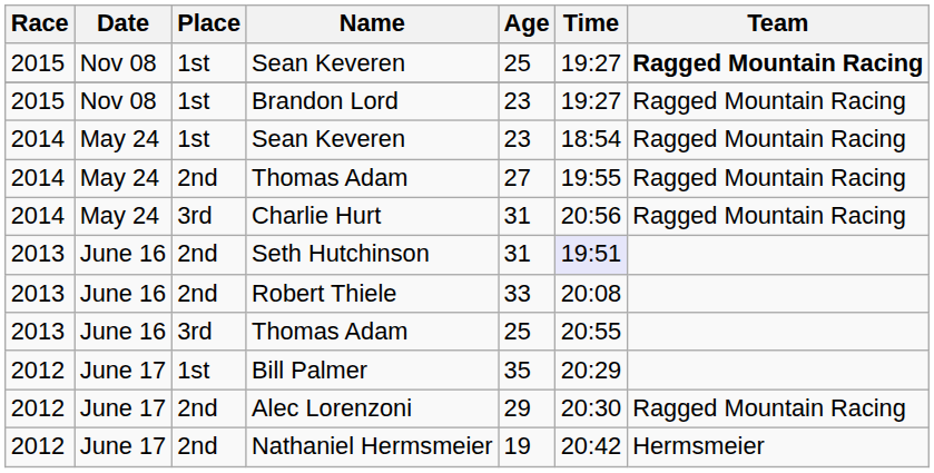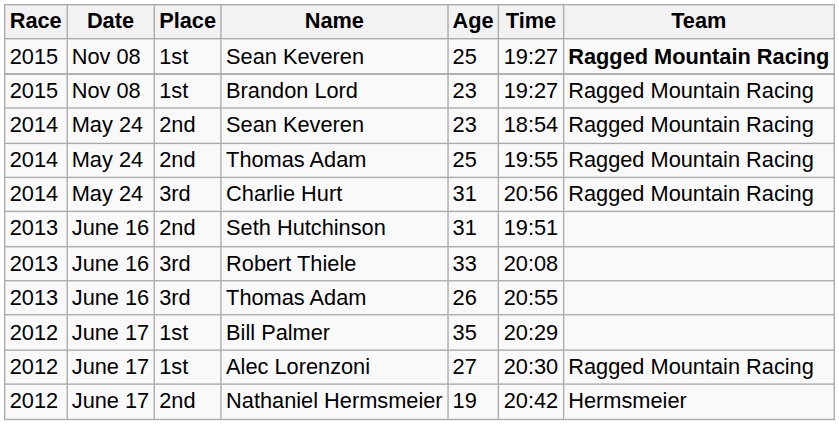2014 / Sean Keveren | Place: 1st -> 2nd
2014 / Thomas Adam | Age: 27 -> 25
Seth Hutchinson | Time: lavender background -> no background
Robert Thiele | Place: 2nd -> 3rd
2013 / Thomas Adam | Age: 25 -> 26
Alec Lorenzoni | Place: 2nd -> 1st
Alec Lorenzoni | Age: 29 -> 27
